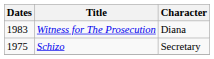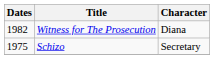Witness for The Prosecution | Dates: 1983 -> 1982
